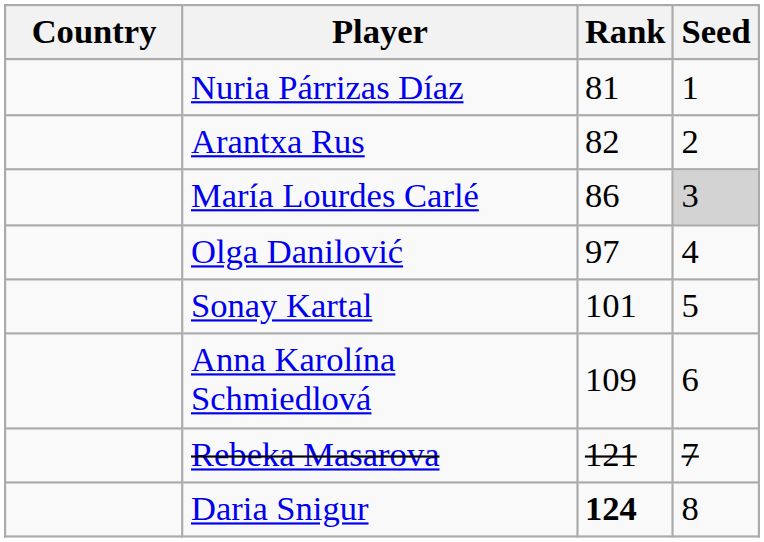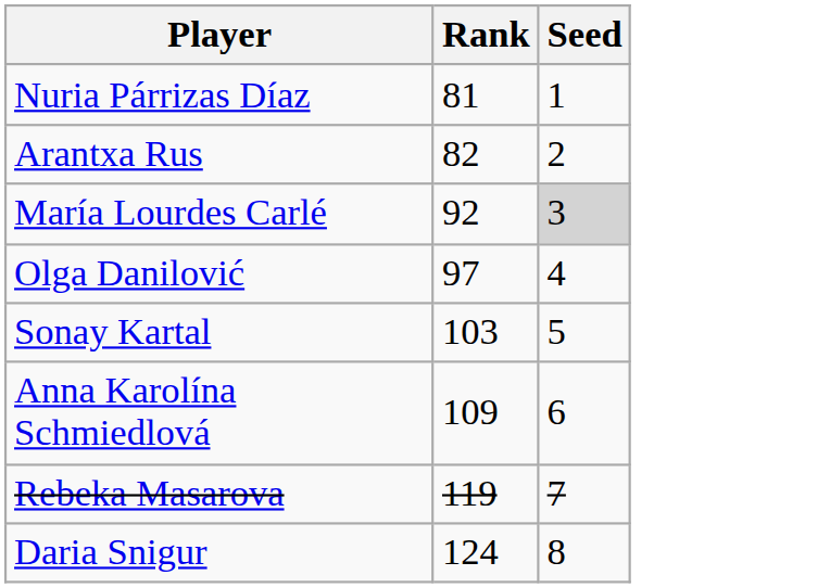- column: Country
María Lourdes Carlé | Rank: 86 -> 92
Sonay Kartal | Rank: 101 -> 103
Rebeka Masarova | Rank: 121 -> 119
Daria Snigur | Rank: bold -> normal
